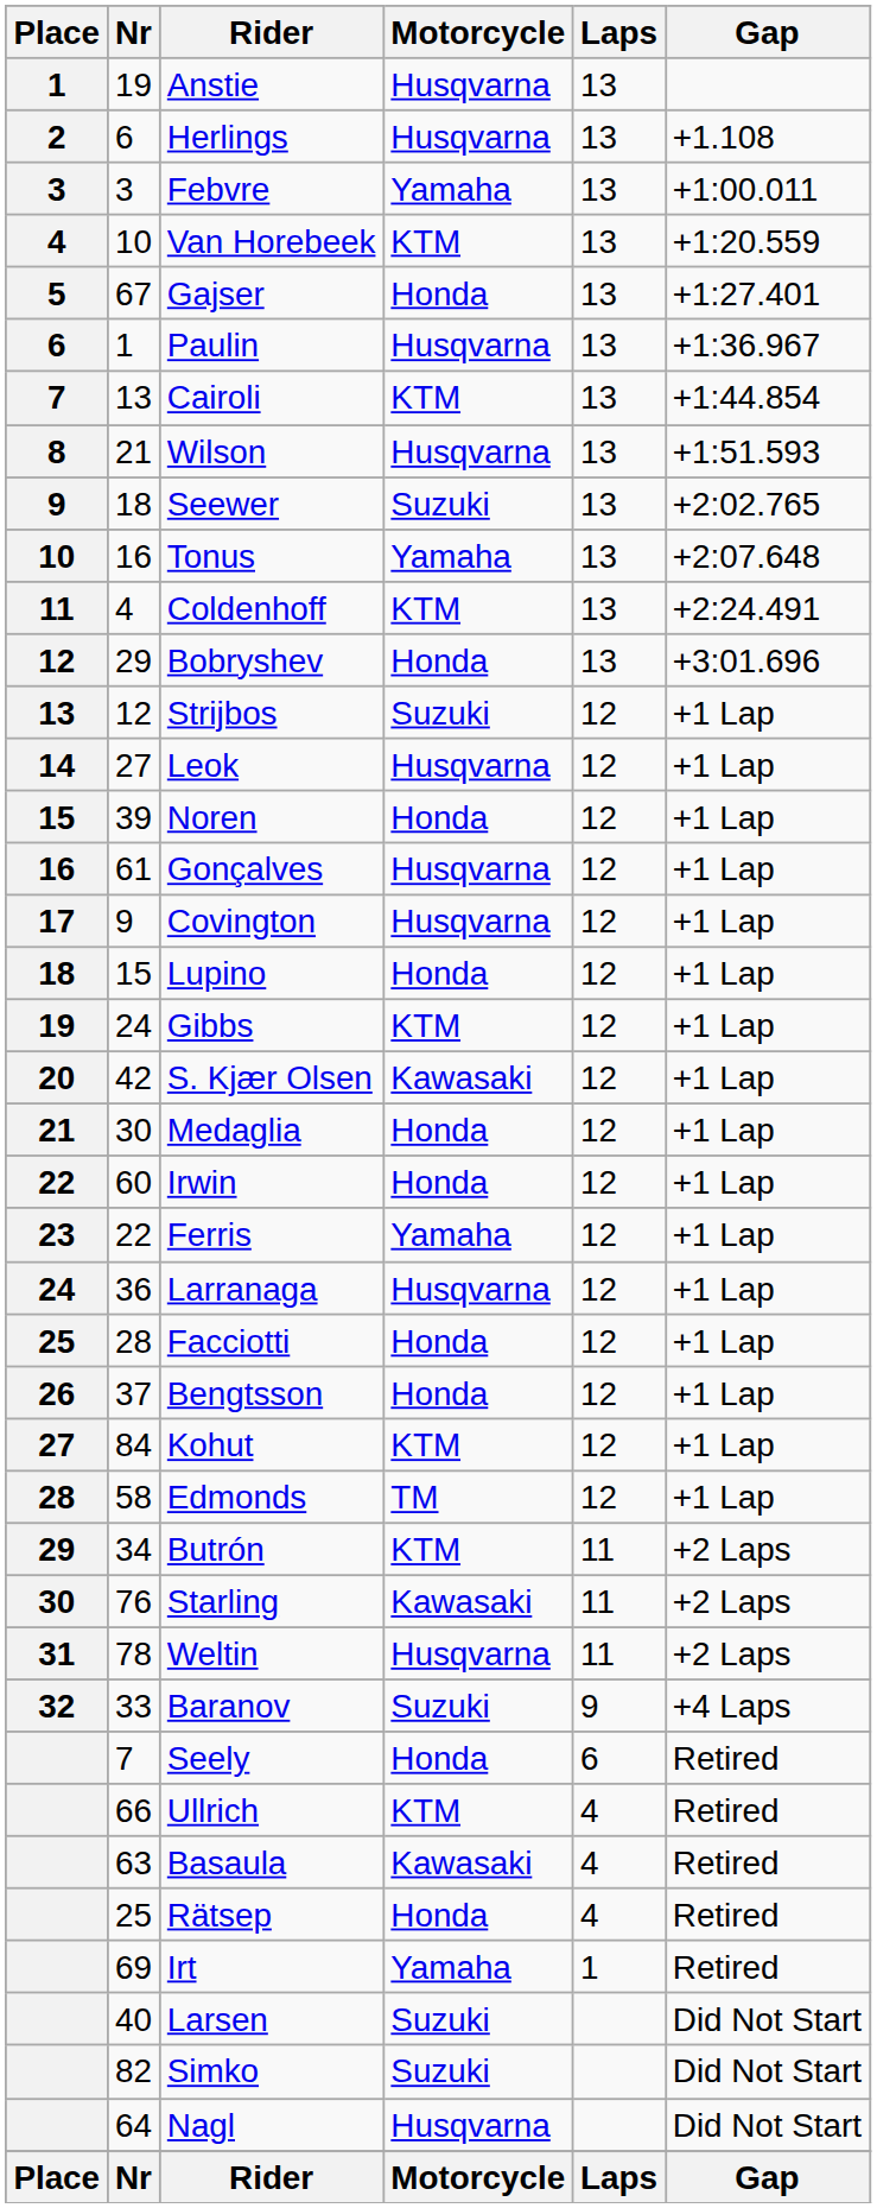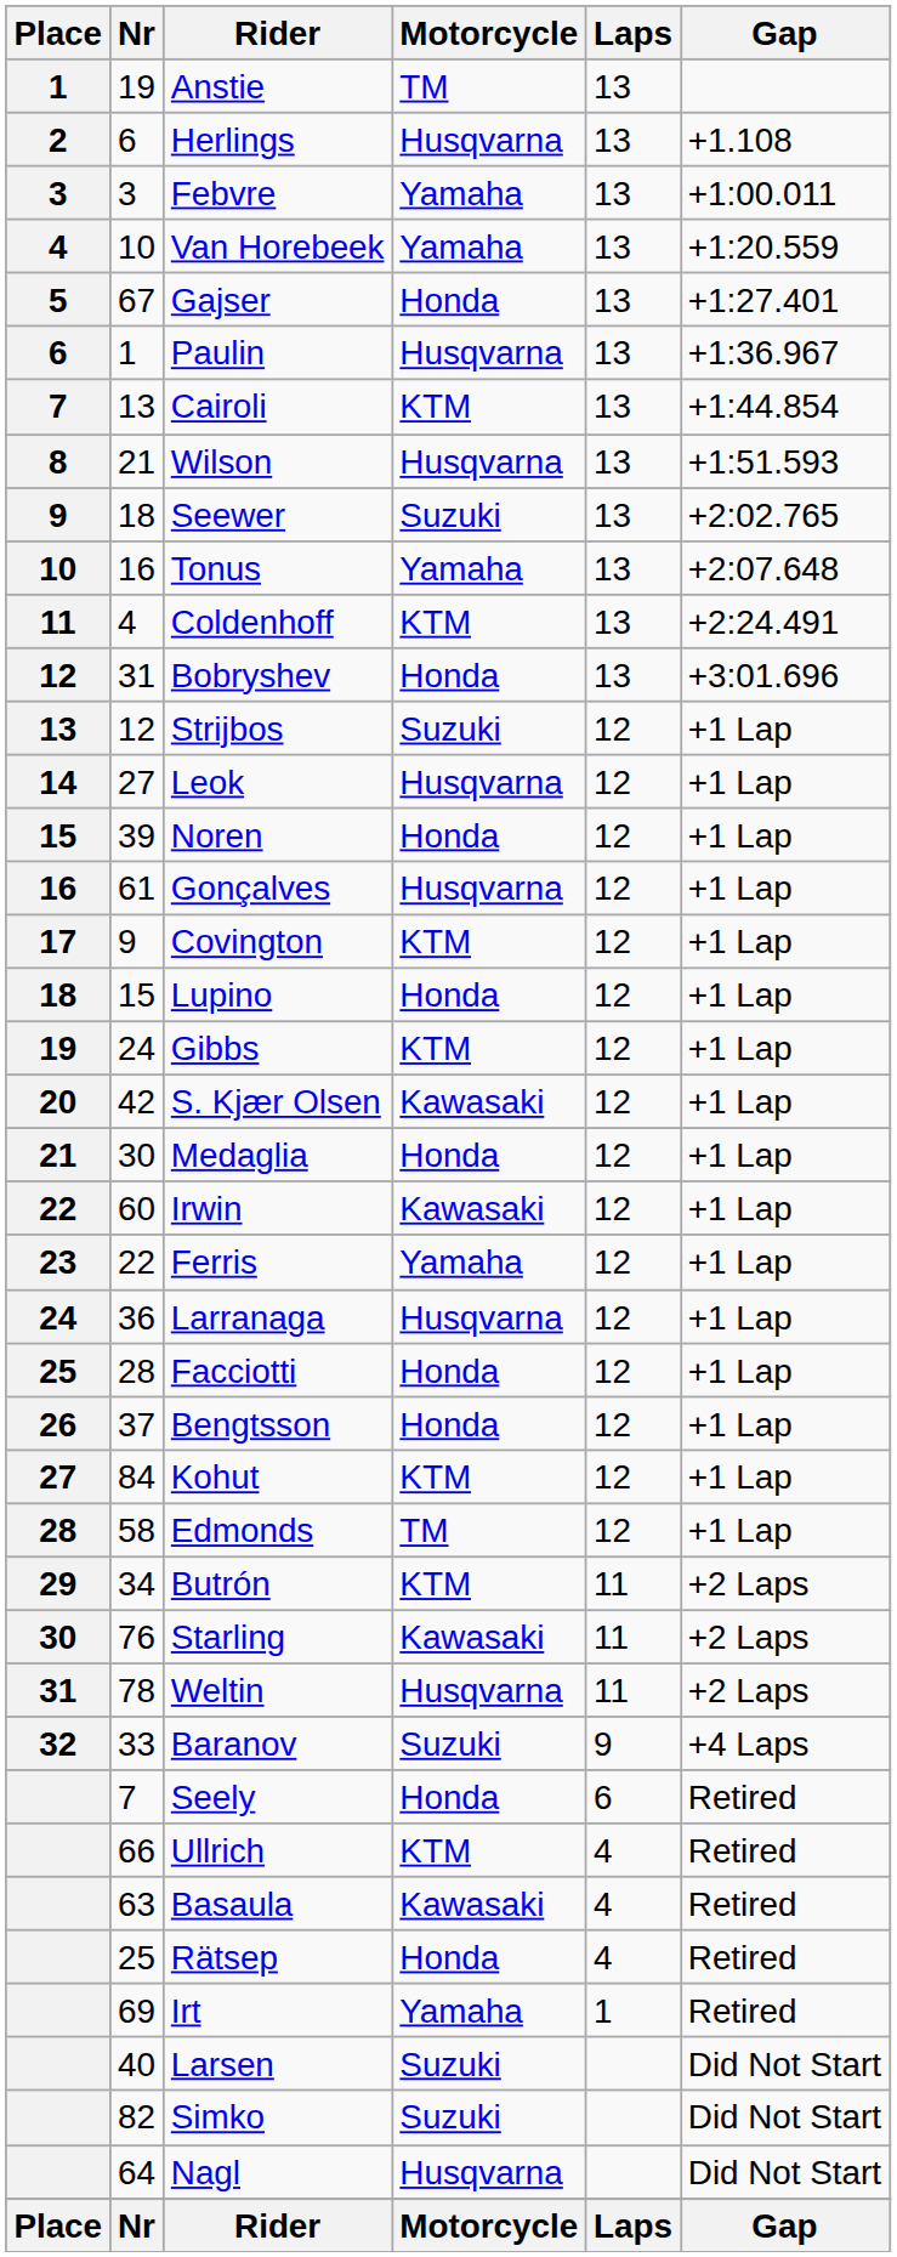Anstie | Motorcycle: Husqvarna -> TM
Van Horebeek | Motorcycle: KTM -> Yamaha
Bobryshev | Nr: 29 -> 31
Covington | Motorcycle: Husqvarna -> KTM
Irwin | Motorcycle: Honda -> Kawasaki
